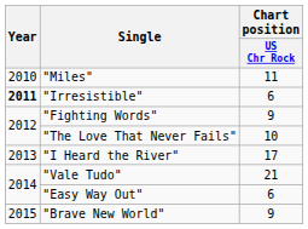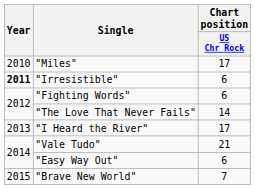"Miles" | Chart position / US Chr Rock: 11 -> 17
"Fighting Words" | Chart position / US Chr Rock: 9 -> 6
"The Love That Never Fails" | Chart position / US Chr Rock: 10 -> 14
"Brave New World" | Chart position / US Chr Rock: 9 -> 7
